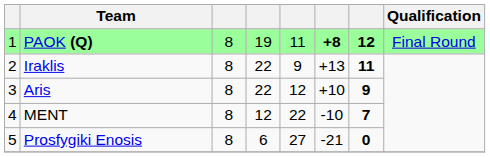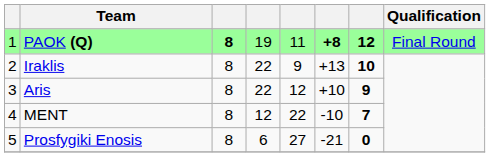PAOK (Q) | column 3: normal -> bold
Iraklis | column 7: 11 -> 10
